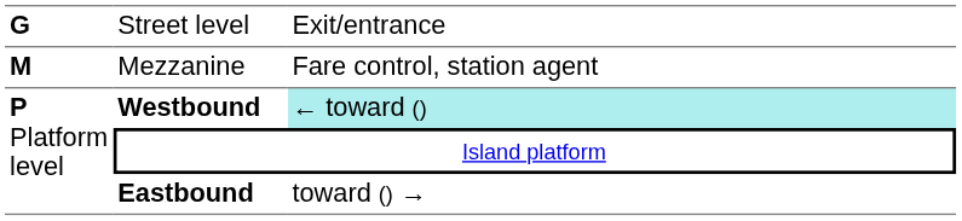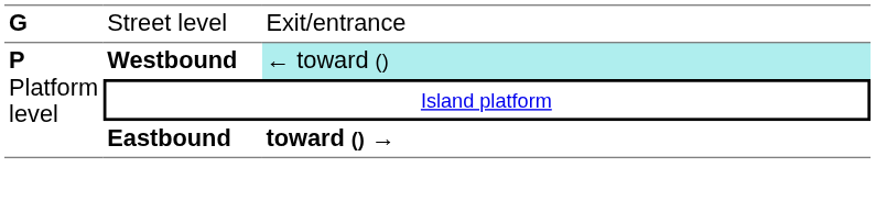- row: M | Mezzanine | Fare control, station agent
Eastbound | column 3: normal -> bold
